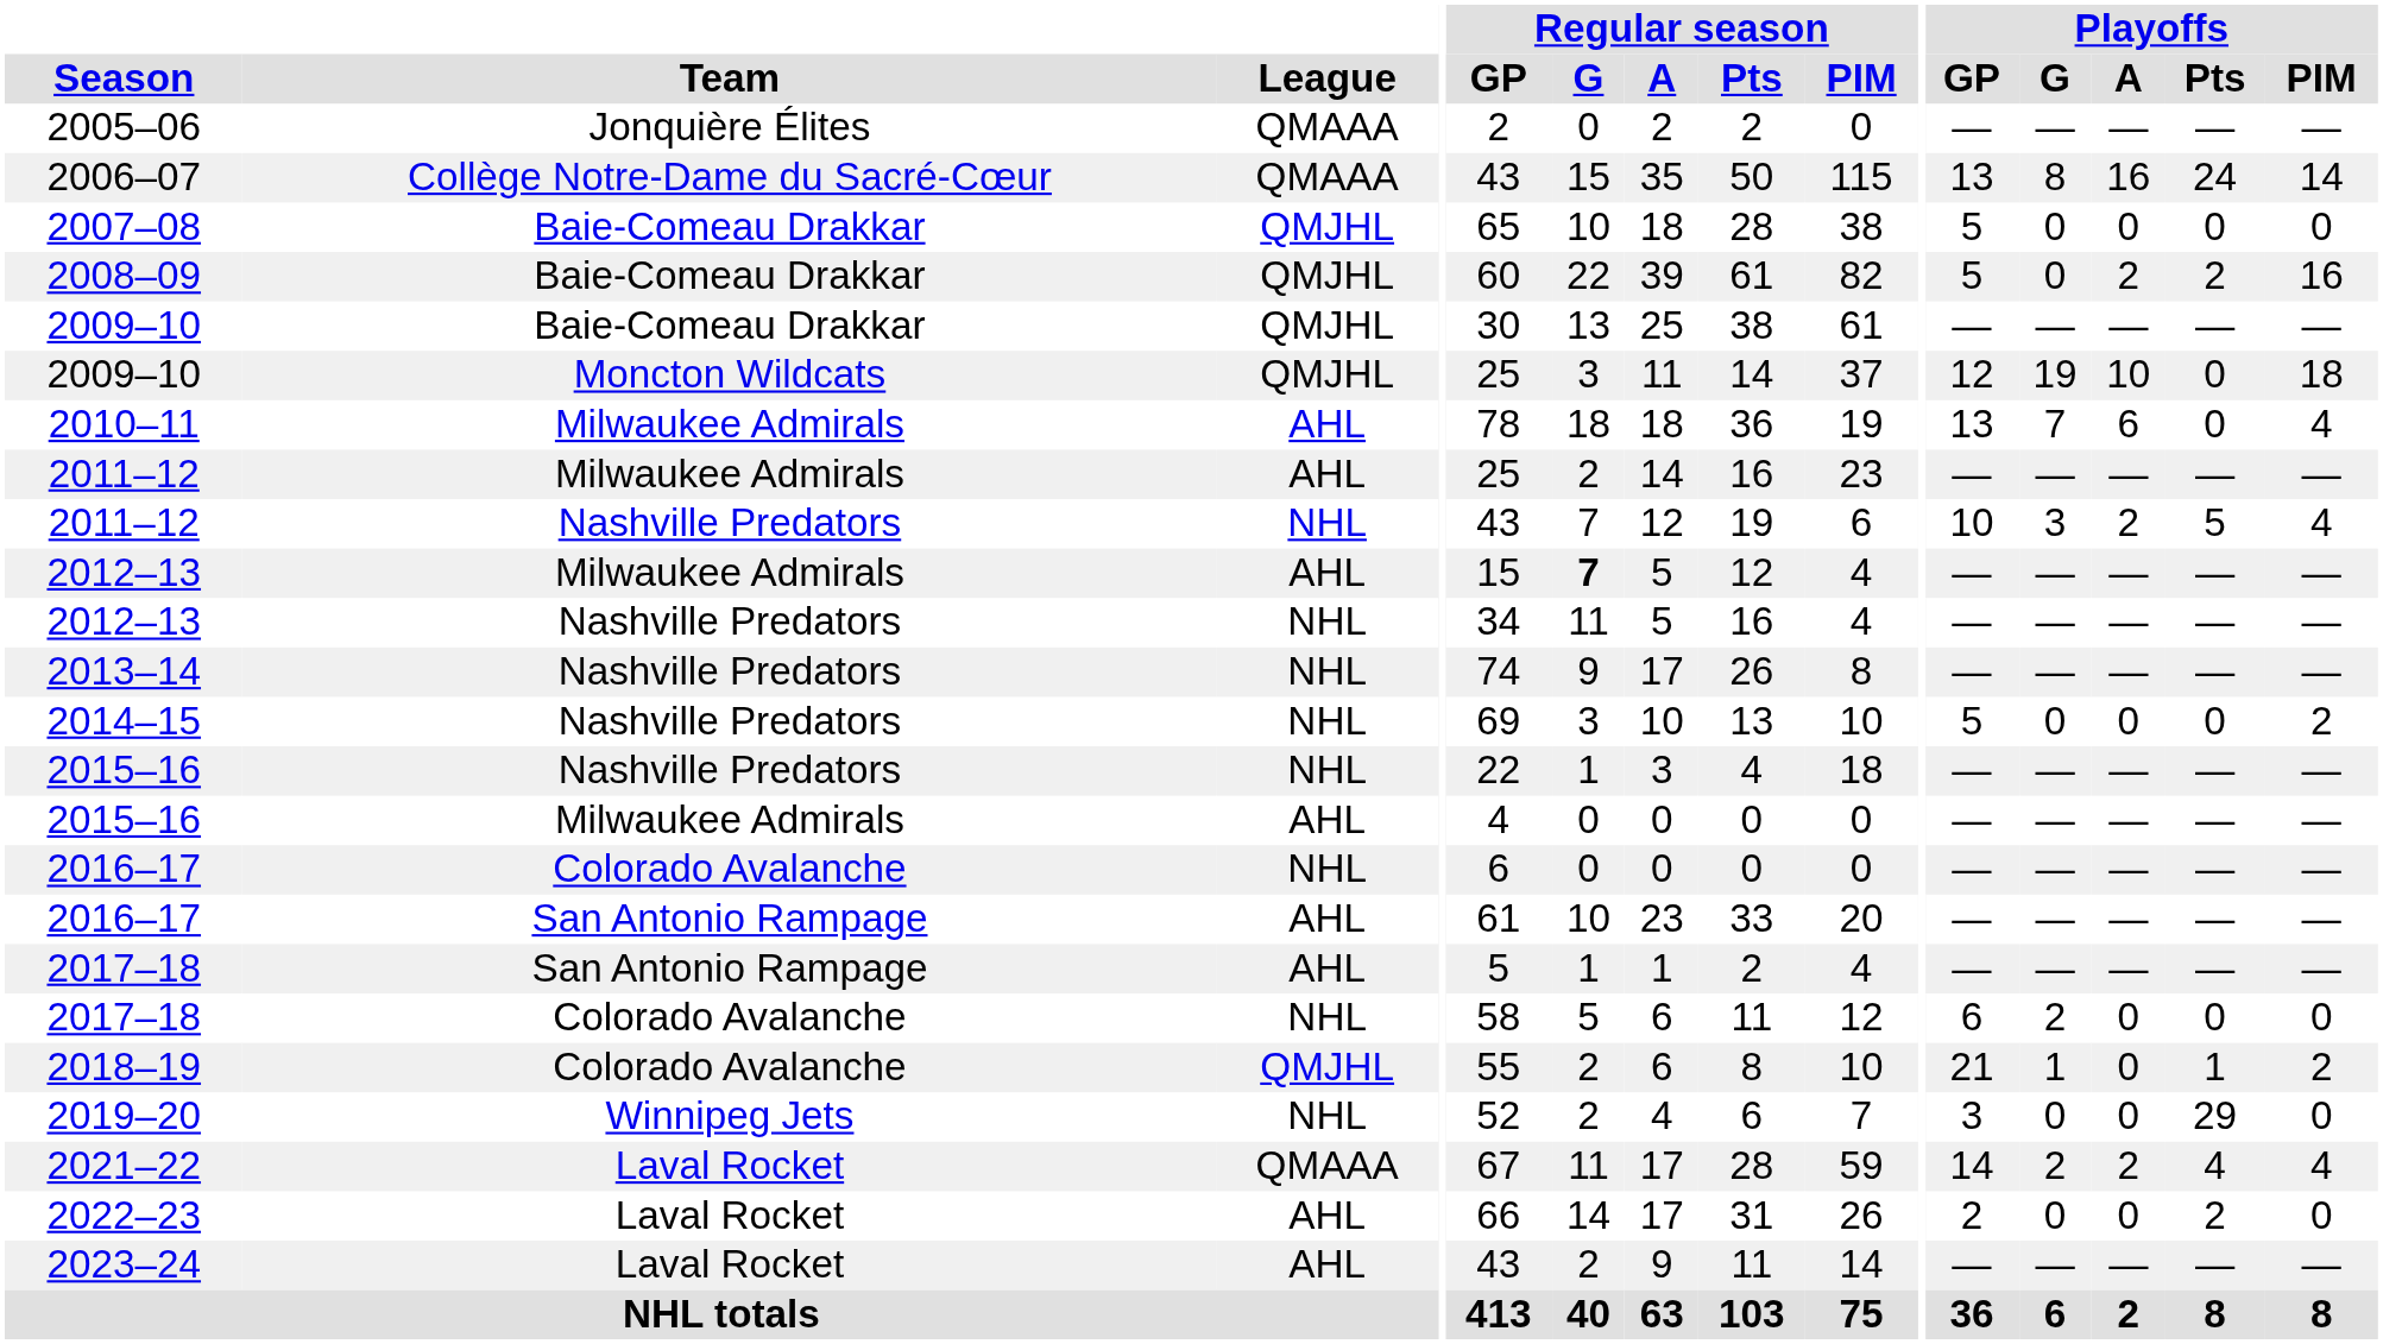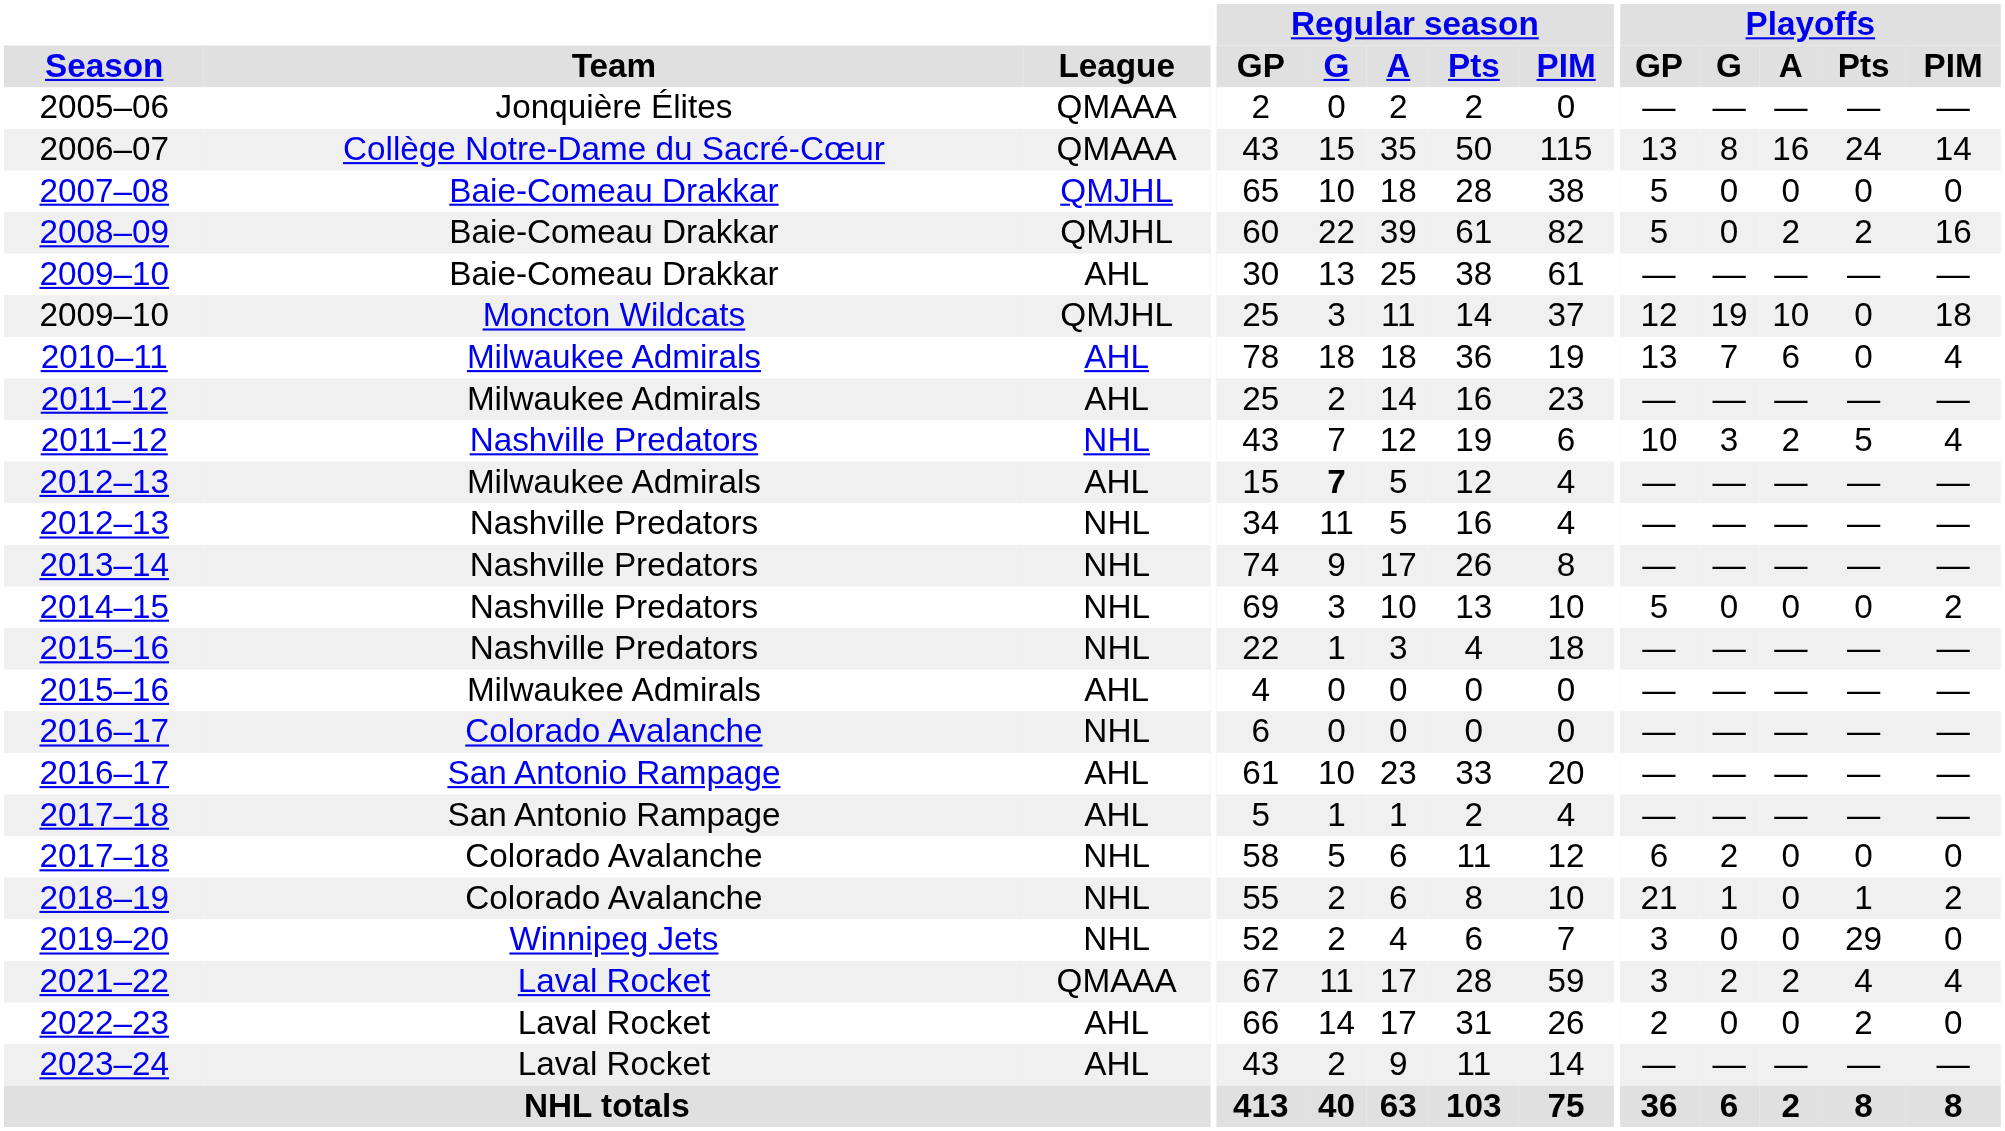2009–10 / Baie-Comeau Drakkar | League: QMJHL -> AHL
2018–19 | League: QMJHL -> NHL
2021–22 | Playoffs / GP: 14 -> 3
